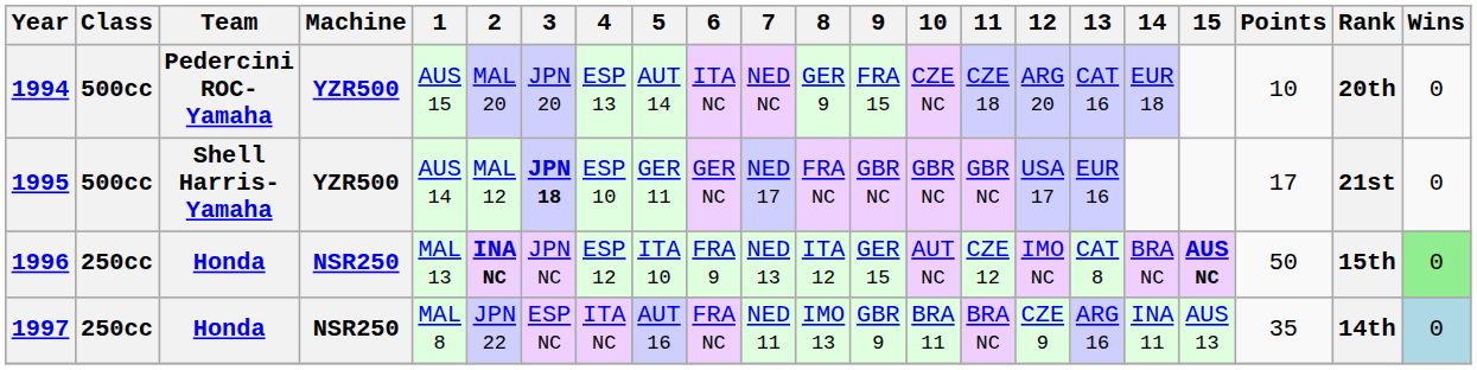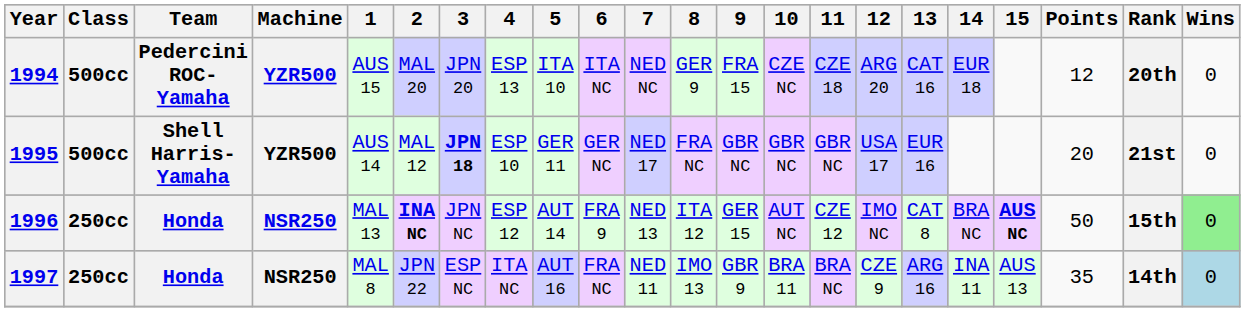1994 | 5: AUT 14 -> ITA 10
1994 | Points: 10 -> 12
1995 | Points: 17 -> 20
1996 | 5: ITA 10 -> AUT 14
